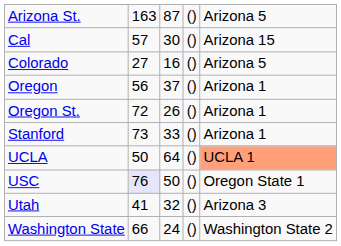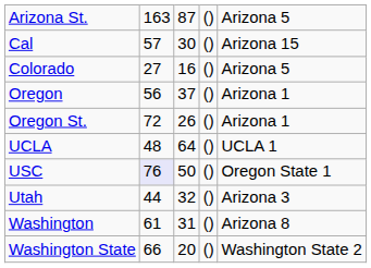- row: Stanford | 73 | 33 | () | Arizona 1
UCLA | column 2: 50 -> 48
UCLA | column 5: lightsalmon background -> no background
Utah | column 2: 41 -> 44
+ row: Washington | 61 | 31 | () | Arizona 8
Washington State | column 3: 24 -> 20
